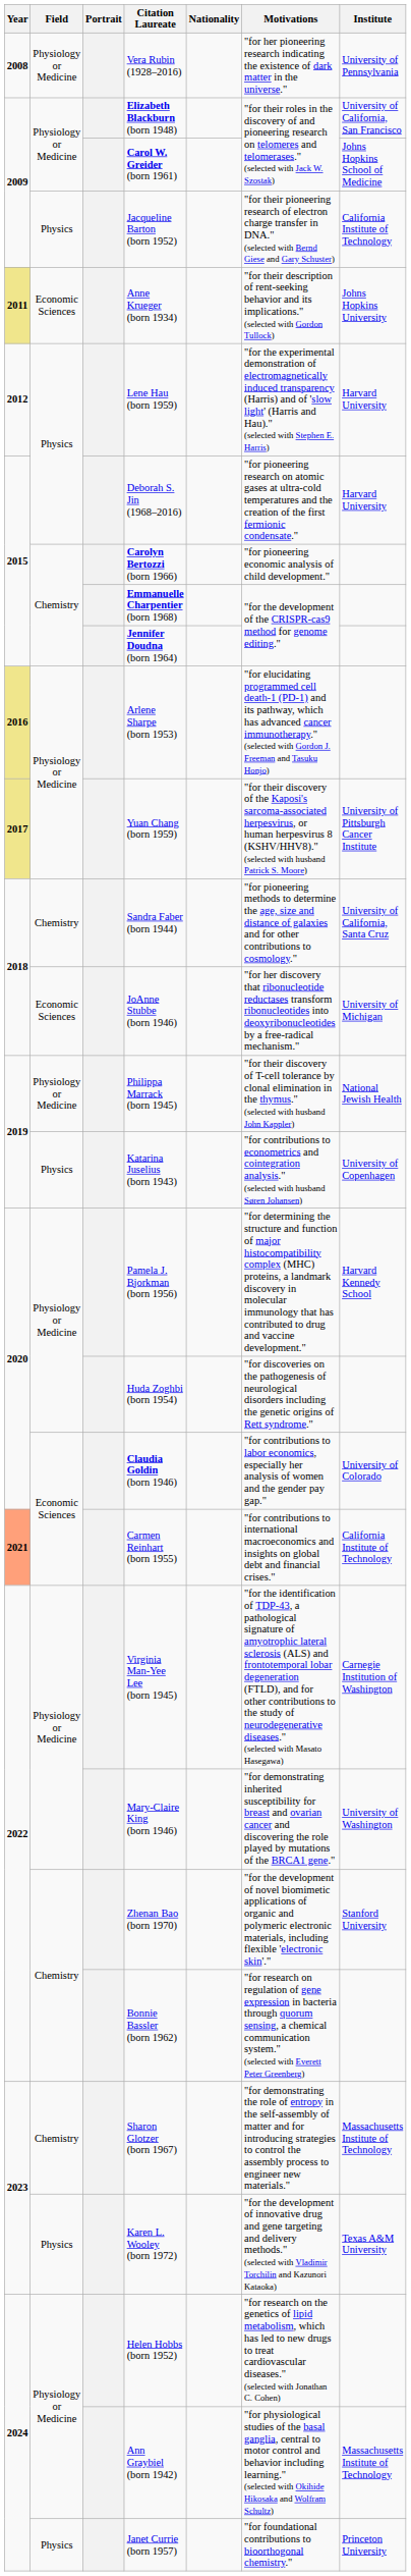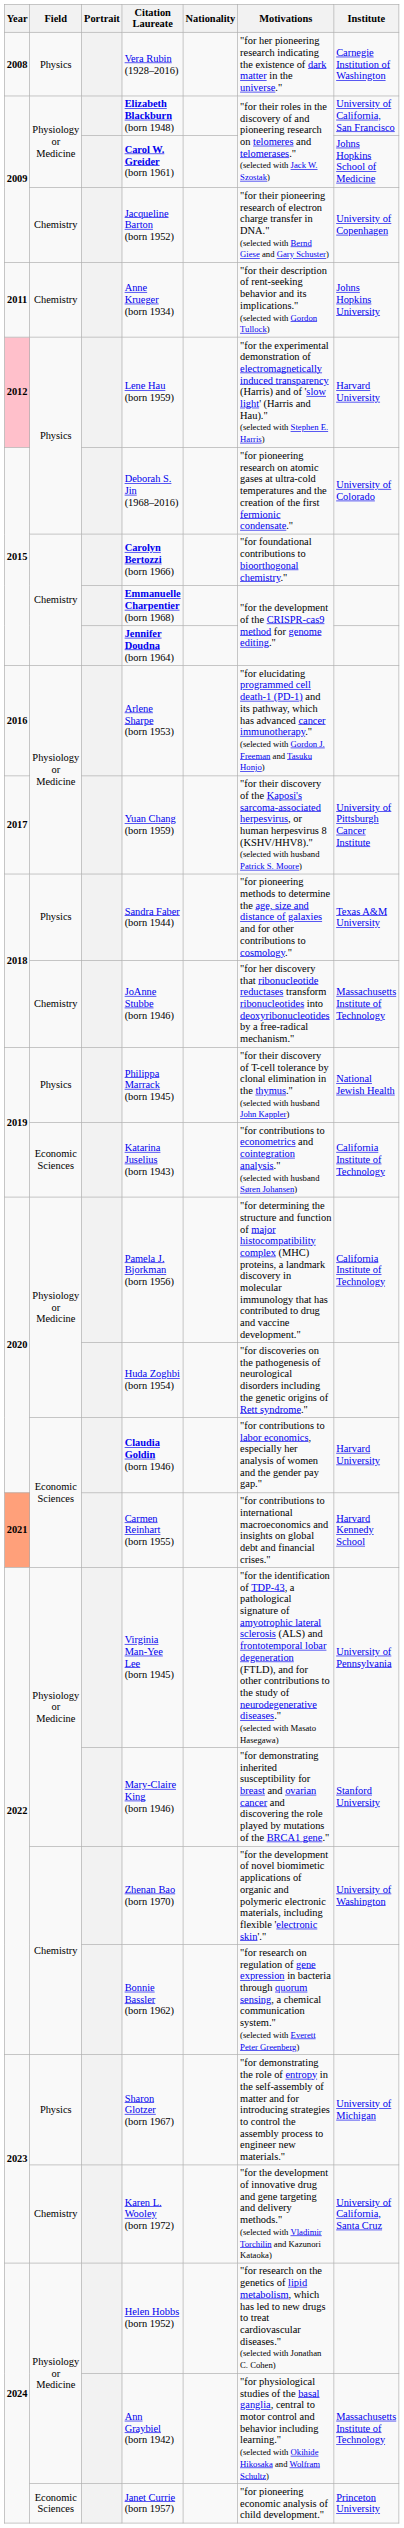Vera Rubin (1928–2016) | Field: Physiology or Medicine -> Physics
Vera Rubin (1928–2016) | Institute: University of Pennsylvania -> Carnegie Institution of Washington
Jacqueline Barton (born 1952) | Field: Physics -> Chemistry
Jacqueline Barton (born 1952) | Institute: California Institute of Technology -> University of Copenhagen
Anne Krueger (born 1934) | Year: khaki background -> no background
Anne Krueger (born 1934) | Field: Economic Sciences -> Chemistry
Lene Hau (born 1959) | Year: no background -> pink background
Deborah S. Jin (1968–2016) | Institute: Harvard University -> University of Colorado
Carolyn Bertozzi (born 1966) | Motivations: "for pioneering economic analysis of child development." -> "for foundational contributions to bioorthogonal chemistry."
Arlene Sharpe (born 1953) | Year: khaki background -> no background
Yuan Chang (born 1959) | Year: khaki background -> no background
Sandra Faber (born 1944) | Field: Chemistry -> Physics
Sandra Faber (born 1944) | Institute: University of California, Santa Cruz -> Texas A&M University
JoAnne Stubbe (born 1946) | Field: Economic Sciences -> Chemistry
JoAnne Stubbe (born 1946) | Institute: University of Michigan -> Massachusetts Institute of Technology
Philippa Marrack (born 1945) | Field: Physiology or Medicine -> Physics
Katarina Juselius (born 1943) | Field: Physics -> Economic Sciences
Katarina Juselius (born 1943) | Institute: University of Copenhagen -> California Institute of Technology
Pamela J. Bjorkman (born 1956) | Institute: Harvard Kennedy School -> California Institute of Technology
Claudia Goldin (born 1946) | Institute: University of Colorado -> Harvard University
Carmen Reinhart (born 1955) | Institute: California Institute of Technology -> Harvard Kennedy School
Virginia Man-Yee Lee (born 1945) | Institute: Carnegie Institution of Washington -> University of Pennsylvania
Mary-Claire King (born 1946) | Institute: University of Washington -> Stanford University
Zhenan Bao (born 1970) | Institute: Stanford University -> University of Washington
Sharon Glotzer (born 1967) | Field: Chemistry -> Physics
Sharon Glotzer (born 1967) | Institute: Massachusetts Institute of Technology -> University of Michigan
Karen L. Wooley (born 1972) | Field: Physics -> Chemistry
Karen L. Wooley (born 1972) | Institute: Texas A&M University -> University of California, Santa Cruz
Janet Currie (born 1957) | Field: Physics -> Economic Sciences
Janet Currie (born 1957) | Motivations: "for foundational contributions to bioorthogonal chemistry." -> "for pioneering economic analysis of child development."
